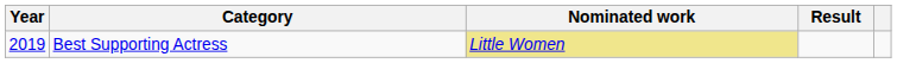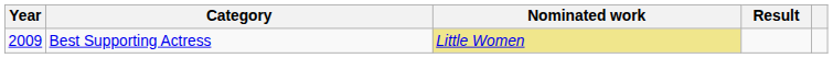Best Supporting Actress | Year: 2019 -> 2009
